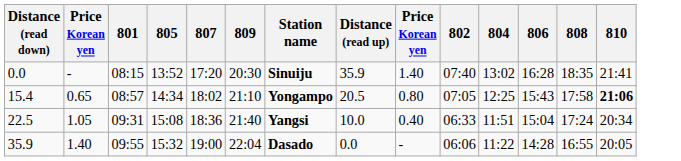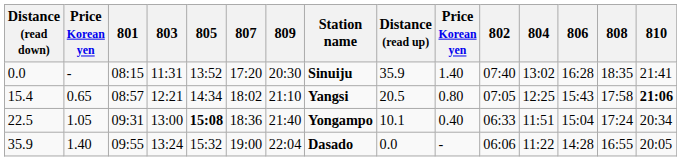+ column: 803 | 11:31 | 12:21 | 13:00 | 13:24
15.4 | Station name: Yongampo -> Yangsi
22.5 | 805: normal -> bold
22.5 | Station name: Yangsi -> Yongampo
22.5 | Distance (read up): 10.0 -> 10.1
